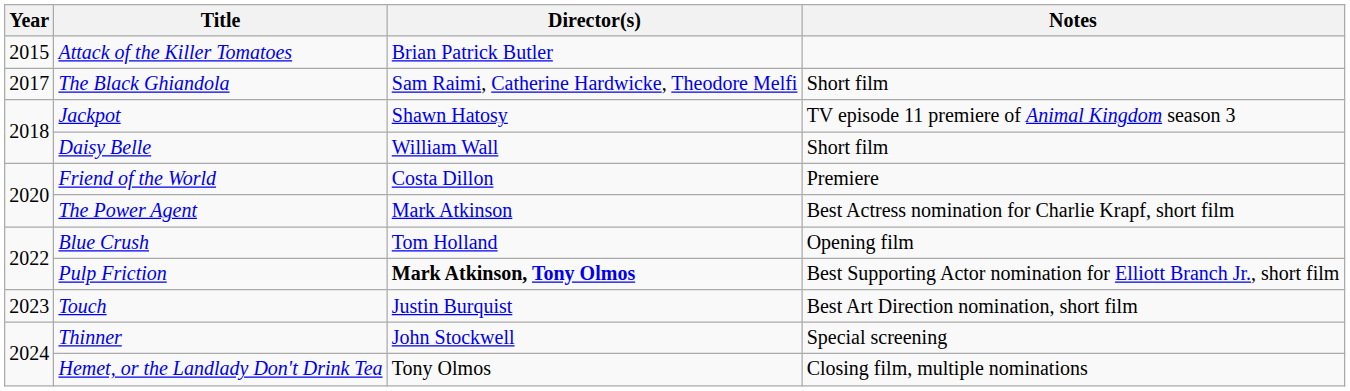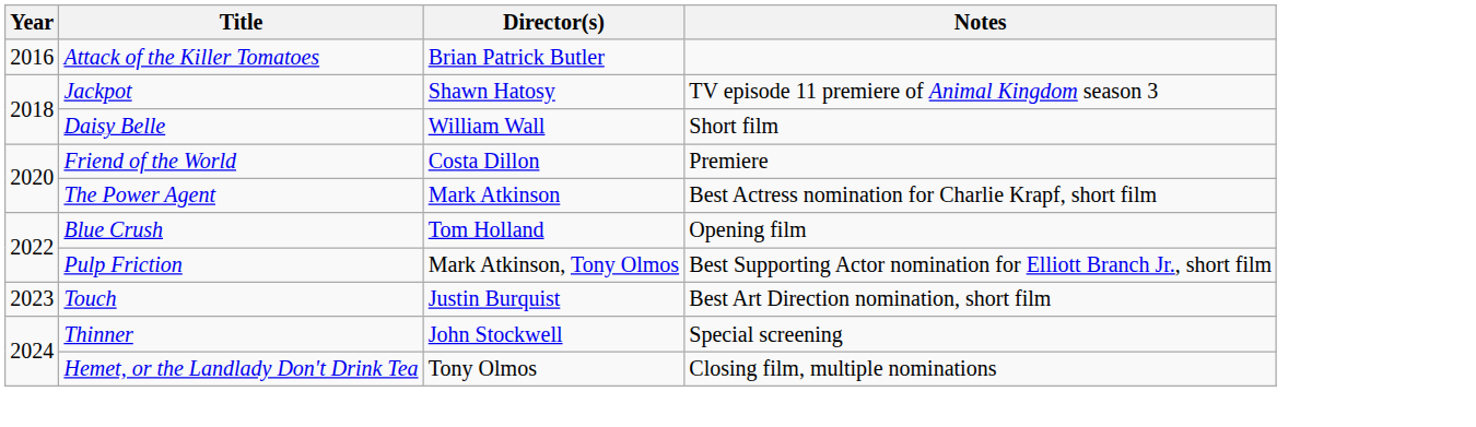Attack of the Killer Tomatoes | Year: 2015 -> 2016
- row: 2017 | The Black Ghiandola | Sam Raimi, Catherine Hardwicke, Theodore Melfi | Short film
Pulp Friction | Director(s): bold -> normal
